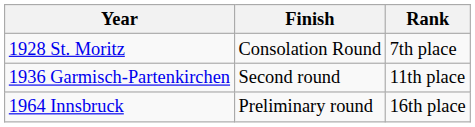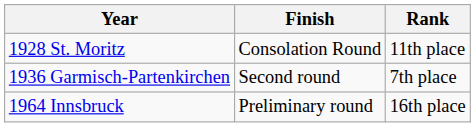1928 St. Moritz | Rank: 7th place -> 11th place
1936 Garmisch-Partenkirchen | Rank: 11th place -> 7th place
